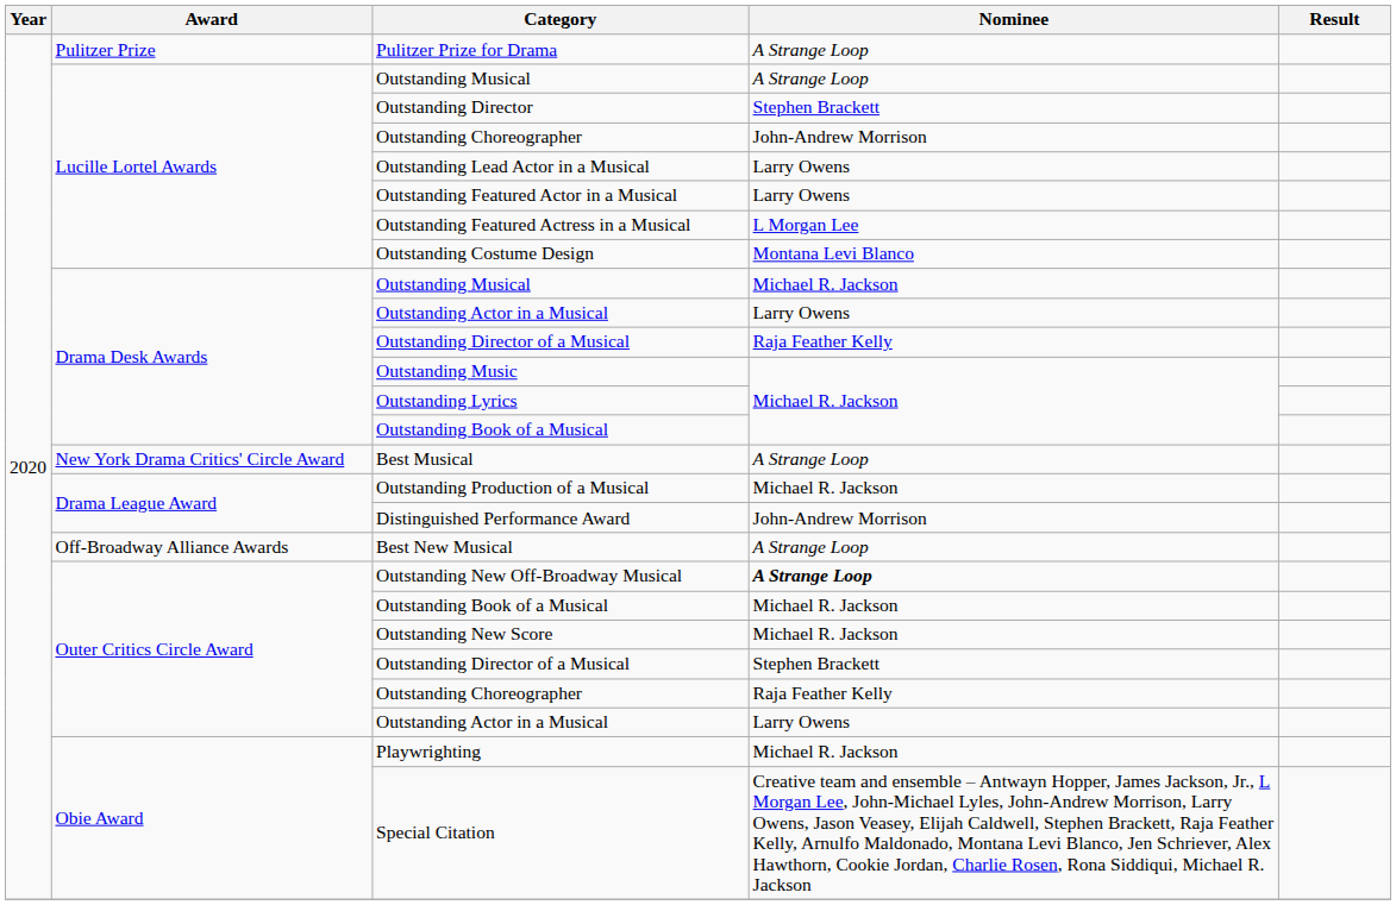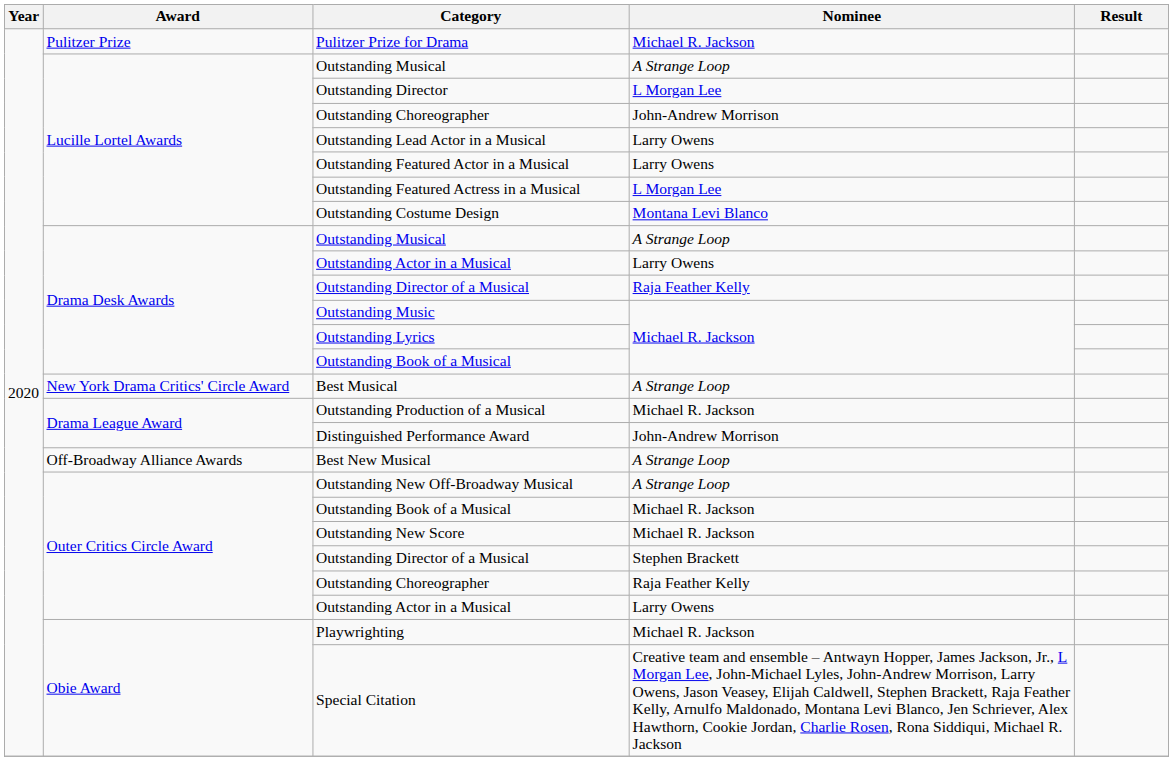Pulitzer Prize for Drama | Nominee: A Strange Loop -> Michael R. Jackson
Outstanding Director | Nominee: Stephen Brackett -> L Morgan Lee
Drama Desk Awards / Outstanding Musical | Nominee: Michael R. Jackson -> A Strange Loop
Outstanding New Off-Broadway Musical | Nominee: bold -> normal
